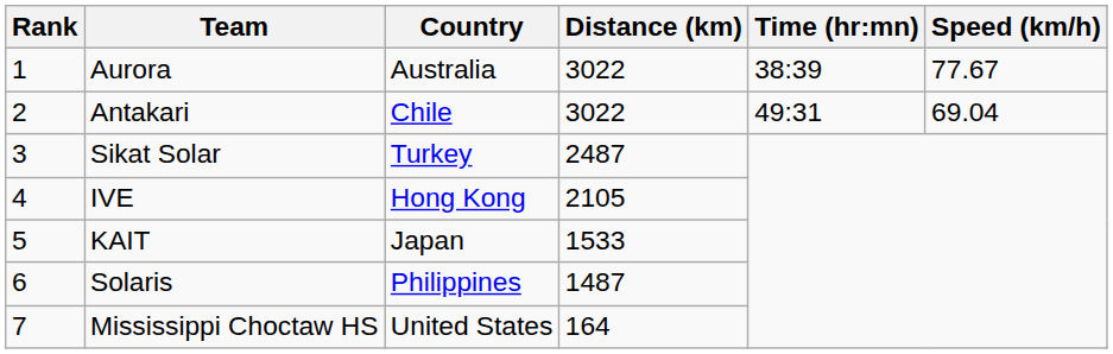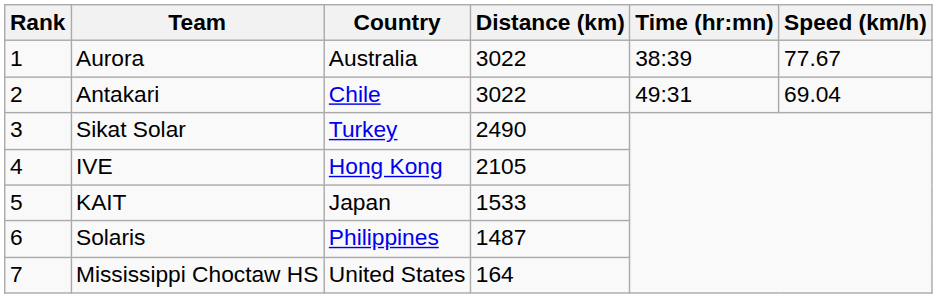Sikat Solar | Distance (km): 2487 -> 2490
